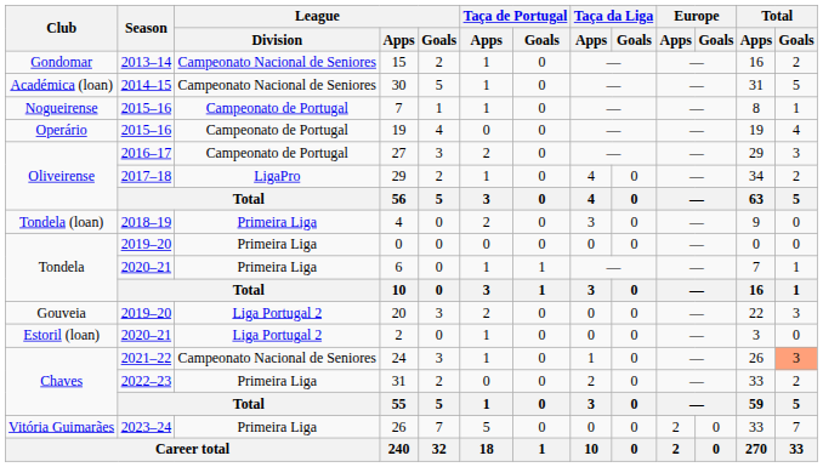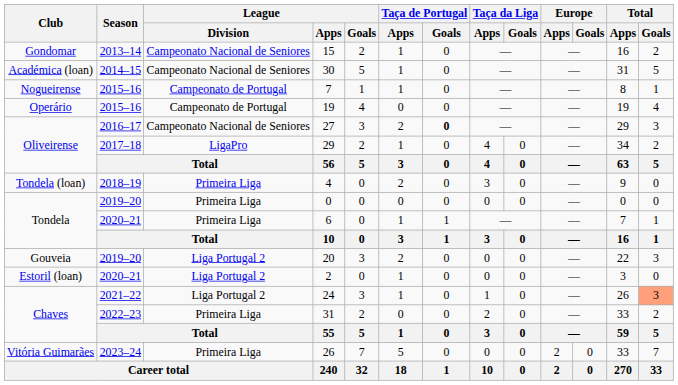27 | League / Division: Campeonato de Portugal -> Campeonato Nacional de Seniores
27 | Taça de Portugal / Goals: normal -> bold
24 | League / Division: Campeonato Nacional de Seniores -> Liga Portugal 2
